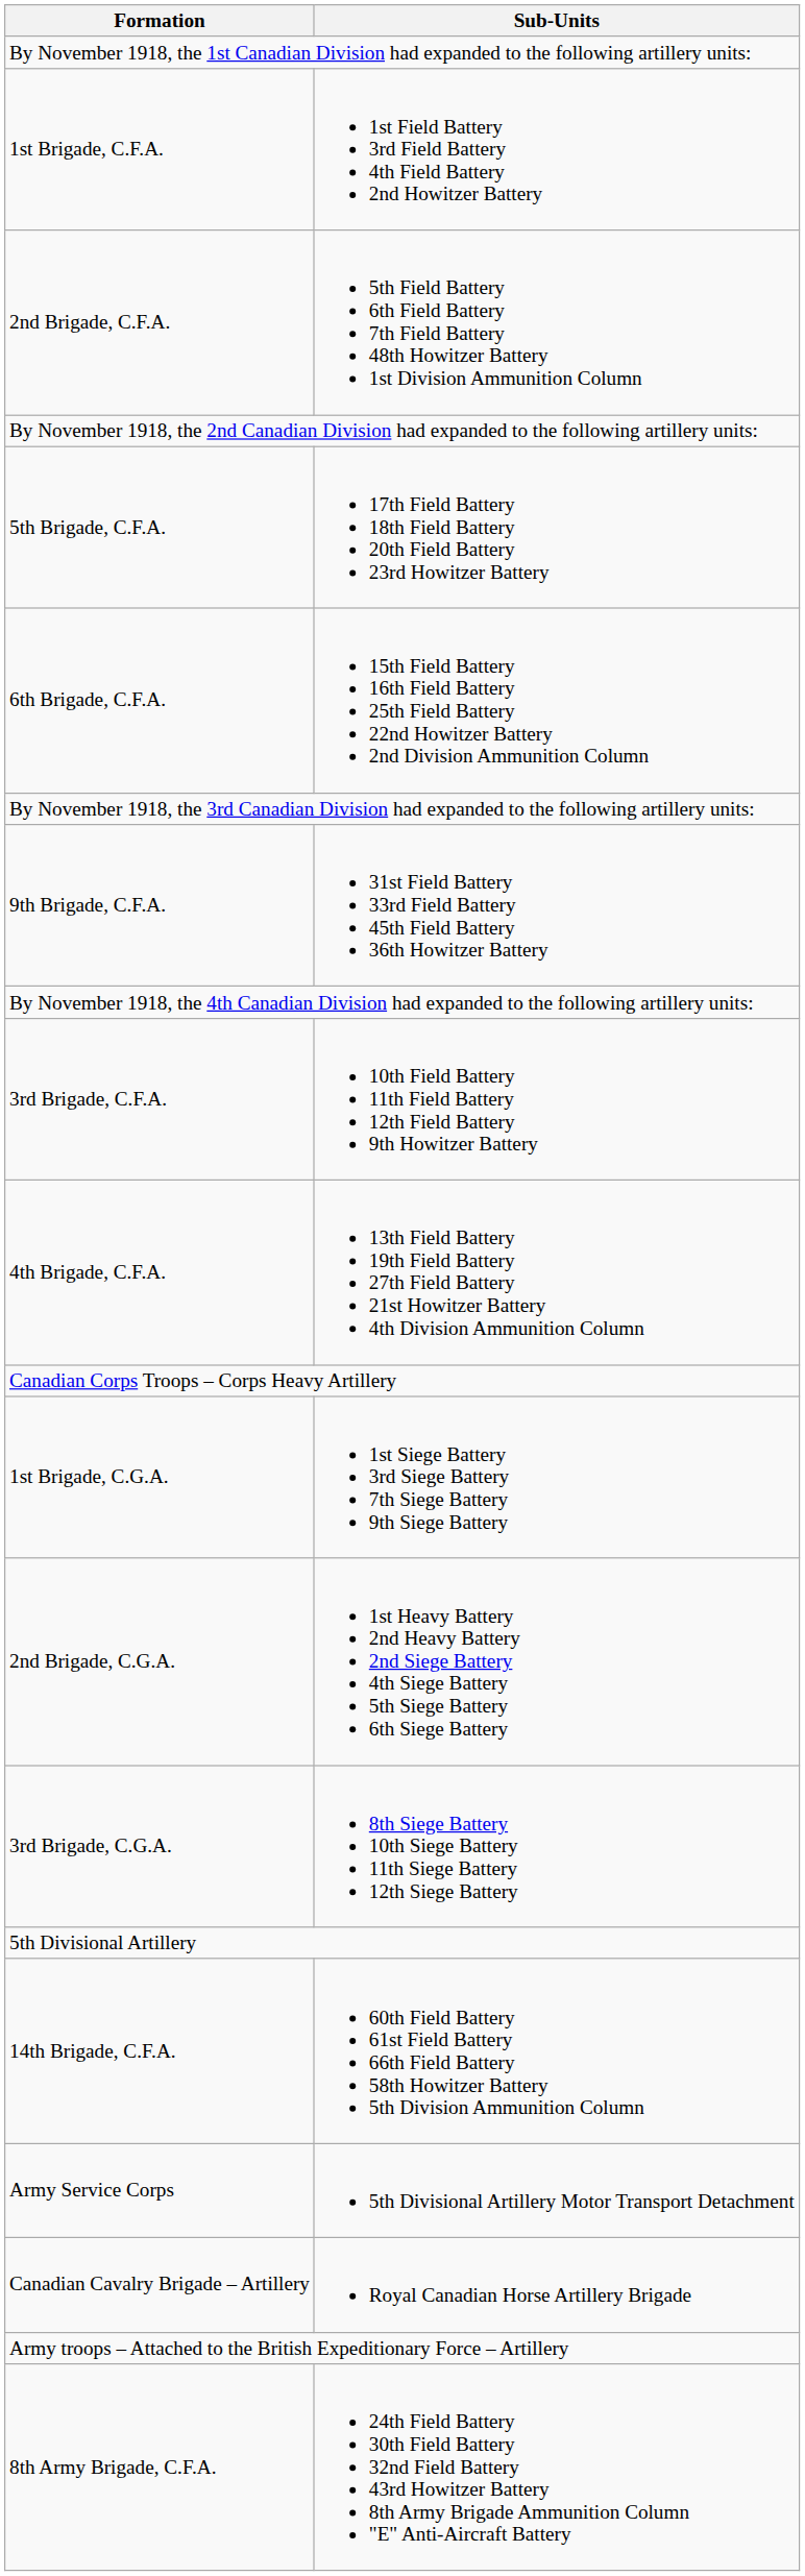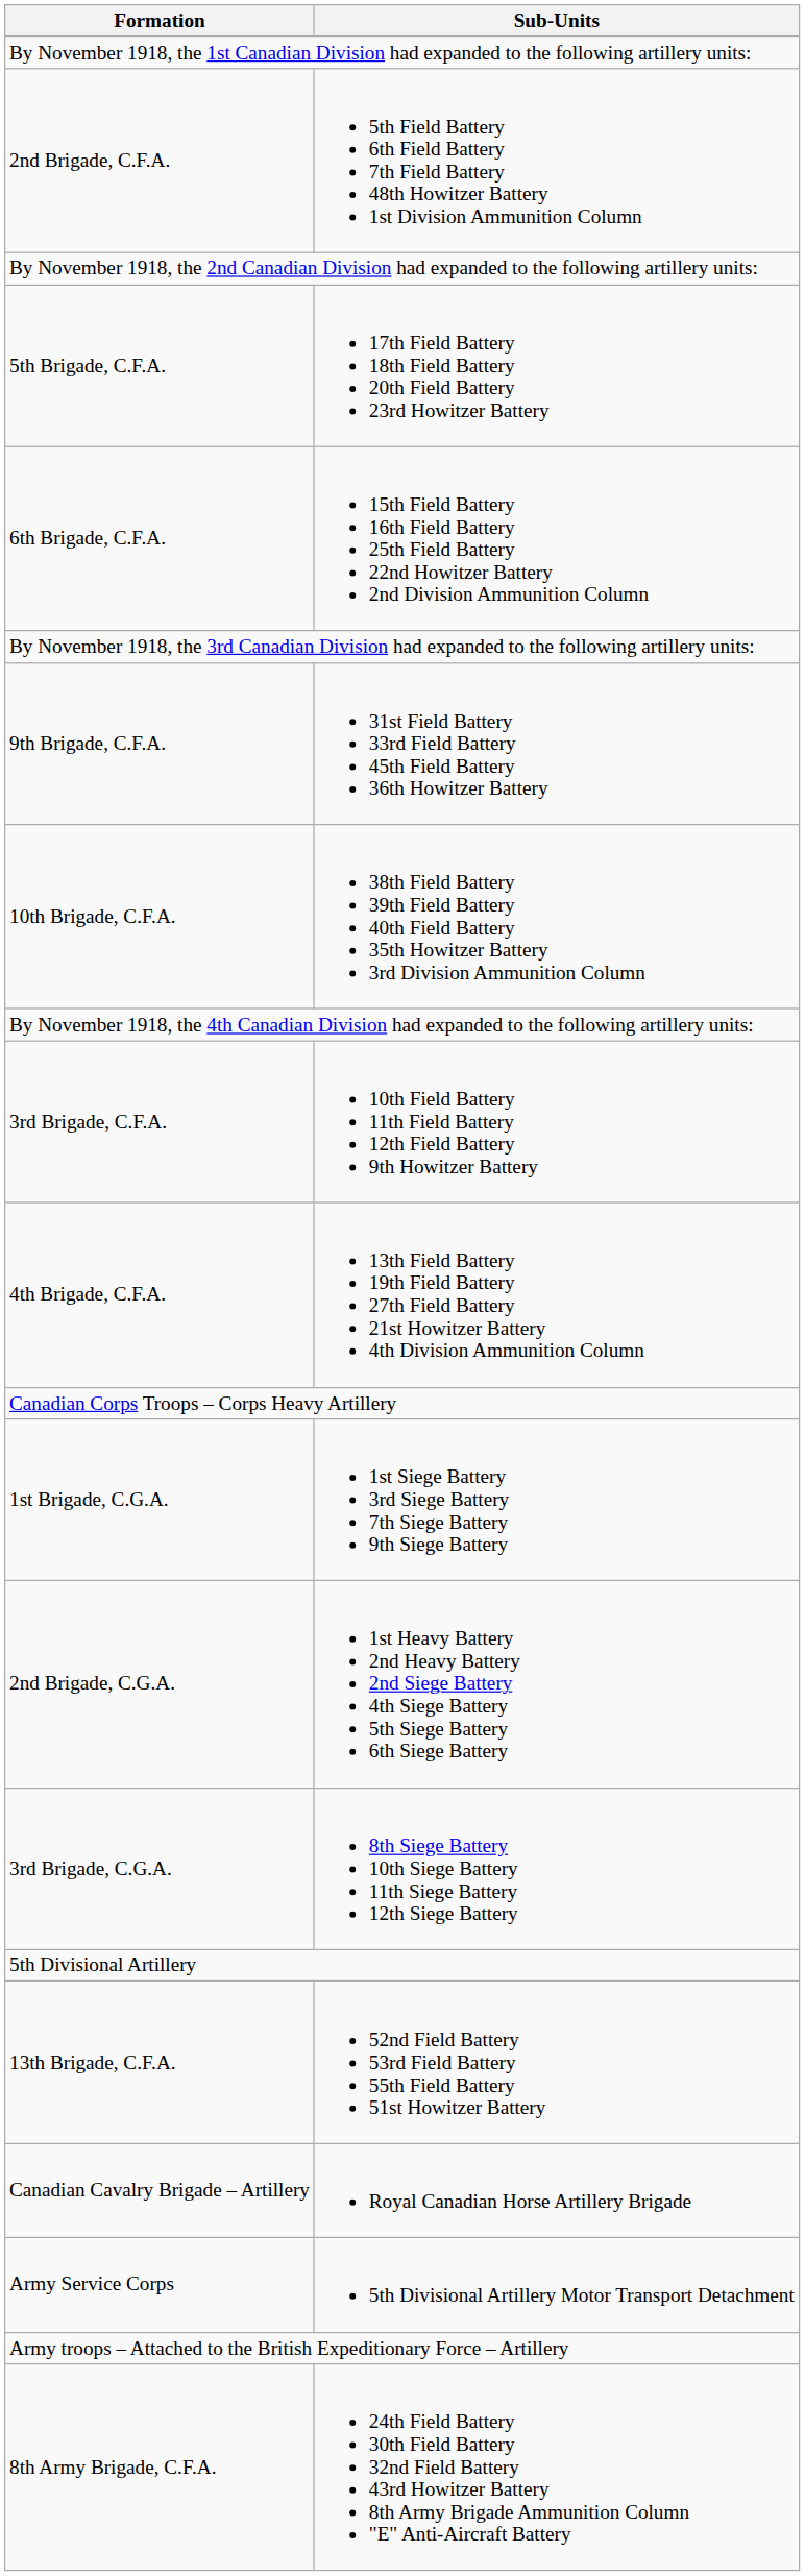- row: 1st Brigade, C.F.A. | 1st Field Battery 3rd Field Battery 4th Field Battery 2nd Howitzer Battery
+ row: 10th Brigade, C.F.A. | 38th Field Battery 39th Field Battery 40th Field Battery 35th Howitzer Battery 3rd Division Ammunition Column
+ row: 13th Brigade, C.F.A. | 52nd Field Battery 53rd Field Battery 55th Field Battery 51st Howitzer Battery
- row: 14th Brigade, C.F.A. | 60th Field Battery 61st Field Battery 66th Field Battery 58th Howitzer Battery 5th Division Ammunition Column
rows swapped: Army Service Corps <-> Canadian Cavalry Brigade – Artillery
